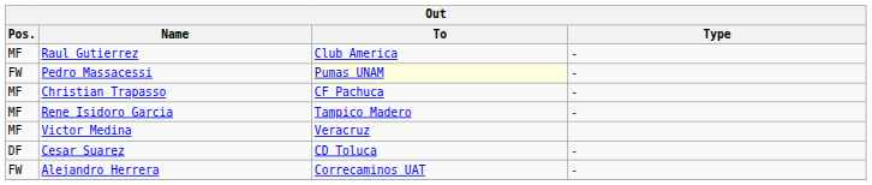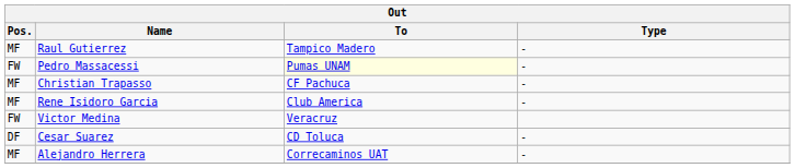Raul Gutierrez | To: Club America -> Tampico Madero
Rene Isidoro Garcia | To: Tampico Madero -> Club America
Victor Medina | Pos.: MF -> FW
Alejandro Herrera | Pos.: FW -> MF
